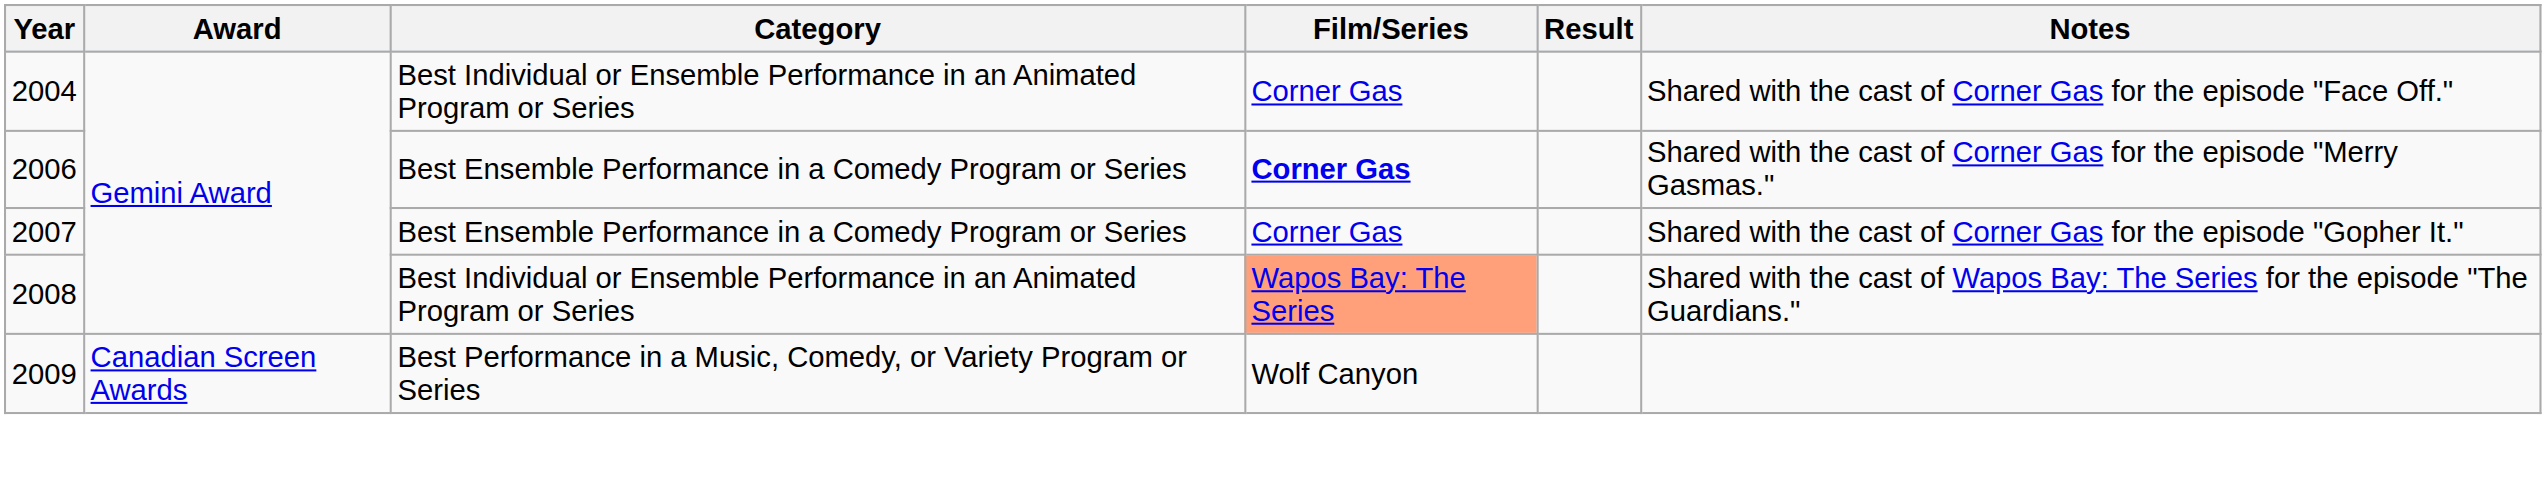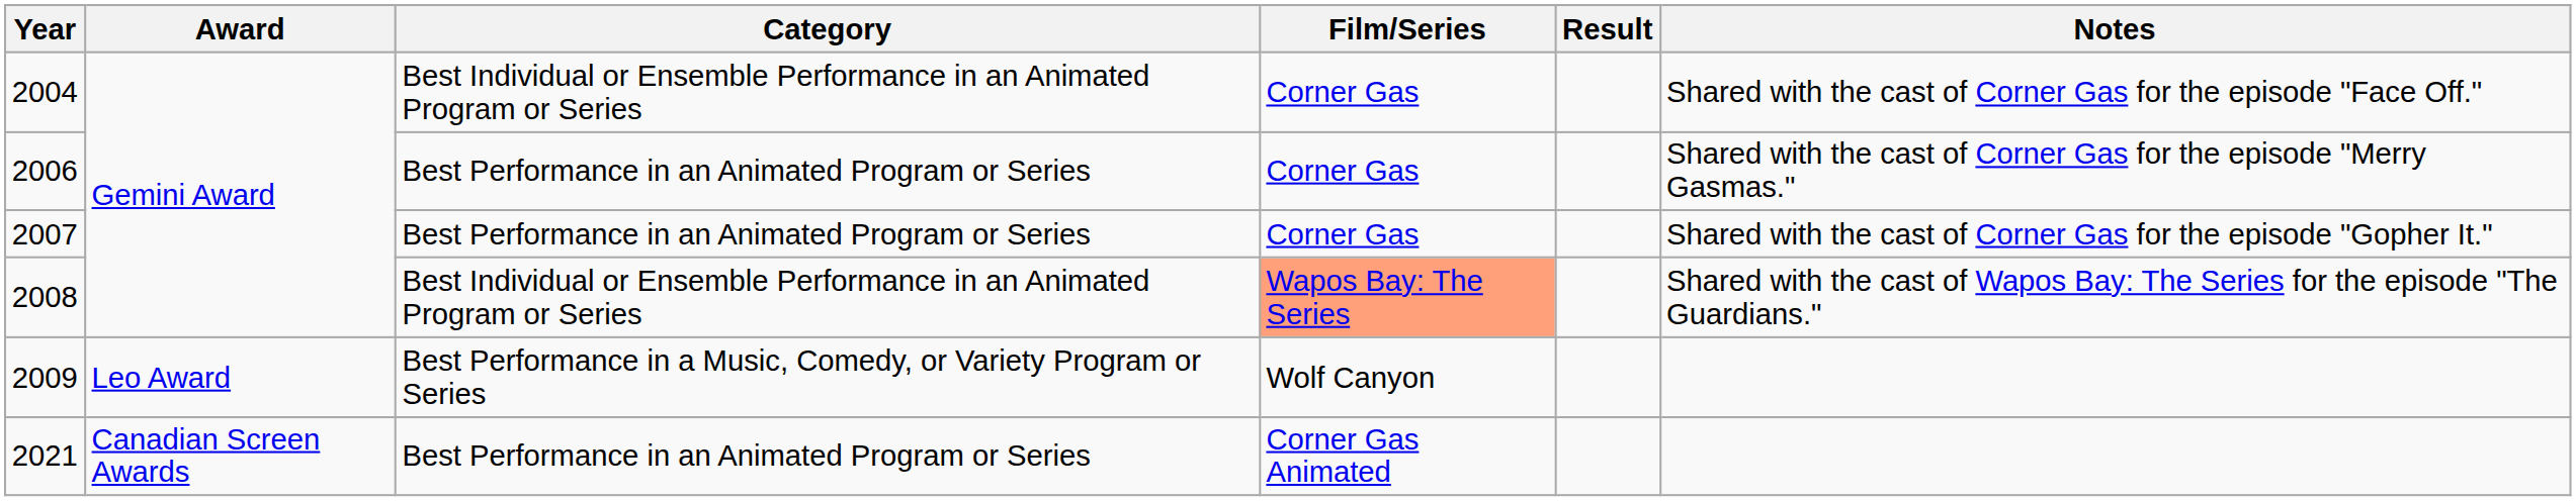2006 | Category: Best Ensemble Performance in a Comedy Program or Series -> Best Performance in an Animated Program or Series
2006 | Film/Series: bold -> normal
2007 | Category: Best Ensemble Performance in a Comedy Program or Series -> Best Performance in an Animated Program or Series
2009 | Award: Canadian Screen Awards -> Leo Award
+ row: 2021 | Canadian Screen Awards | Best Performance in an Animated Program or Series | Corner Gas Animated
